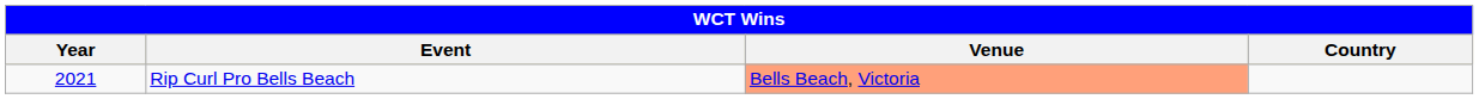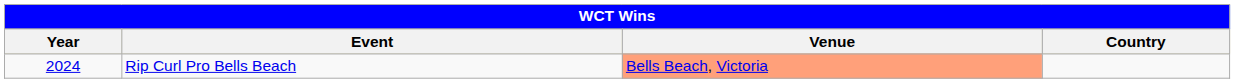Rip Curl Pro Bells Beach | Year: 2021 -> 2024
